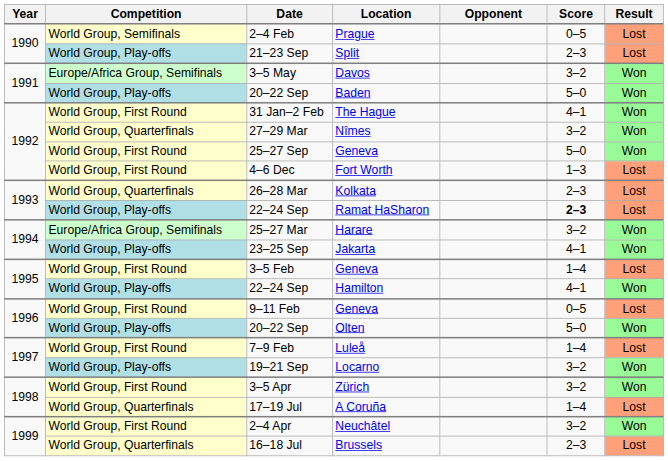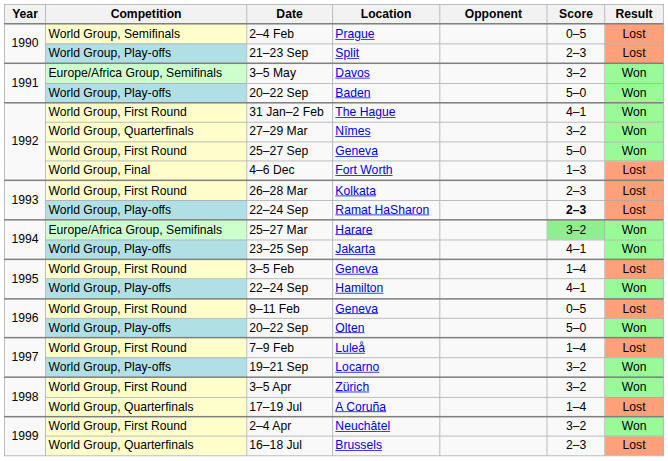4–6 Dec | Competition: World Group, First Round -> World Group, Final
26–28 Mar | Competition: World Group, Quarterfinals -> World Group, First Round
25–27 Mar | Score: no background -> lightgreen background
